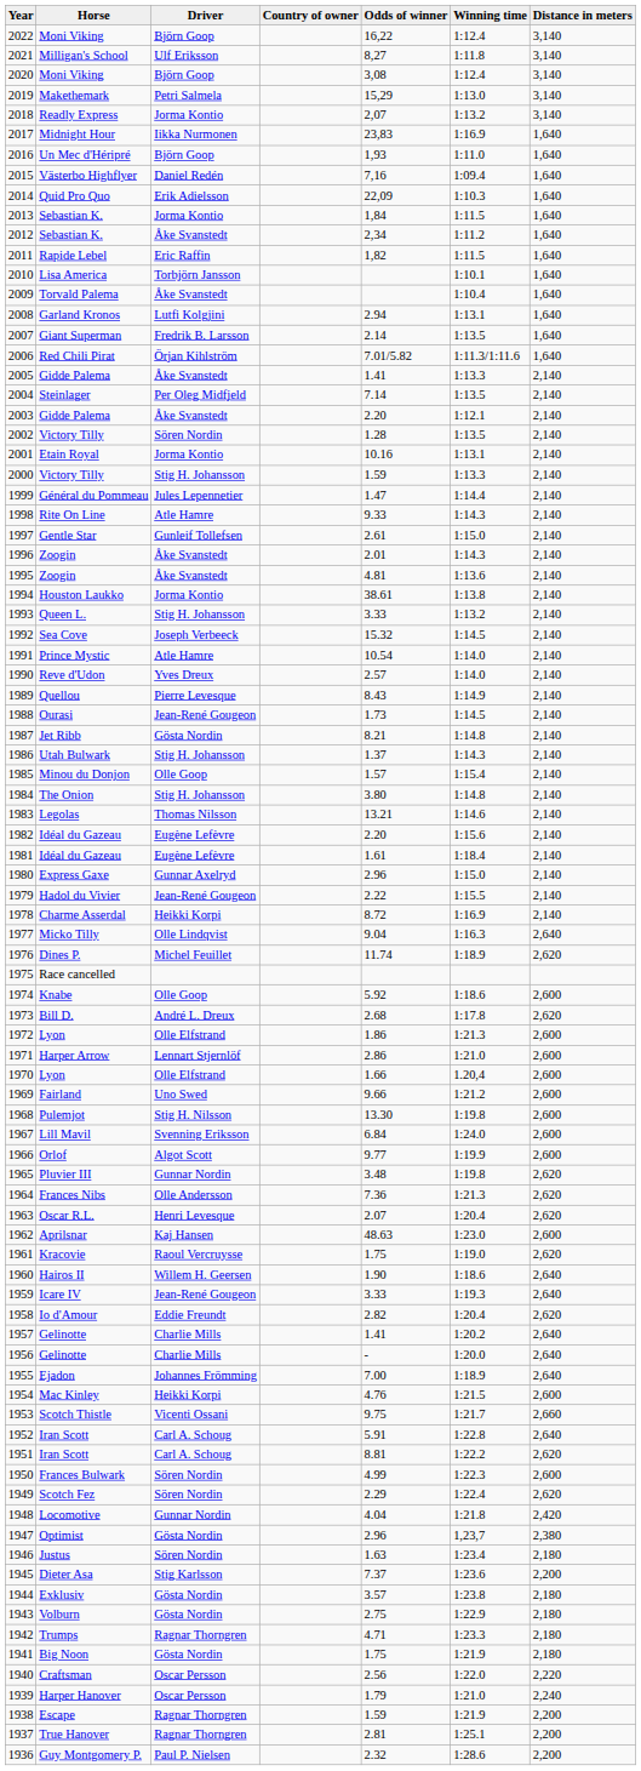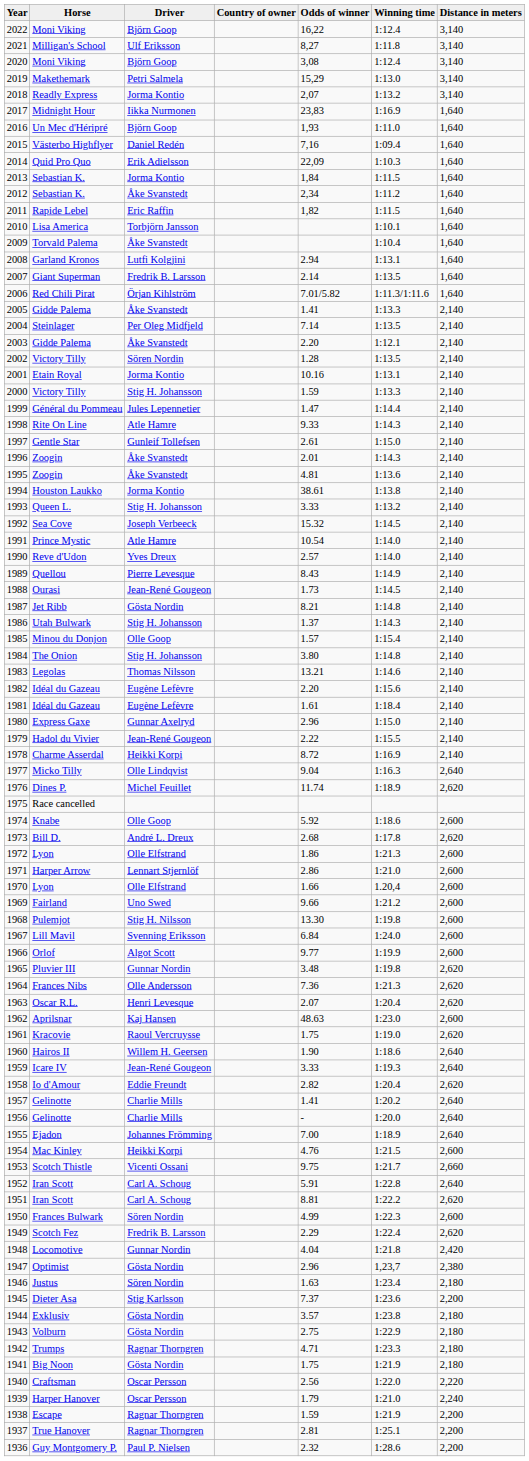1949 | Driver: Sören Nordin -> Fredrik B. Larsson
